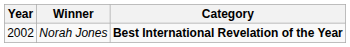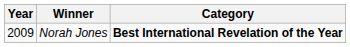Norah Jones | Year: 2002 -> 2009
